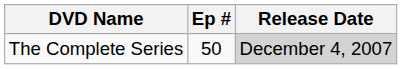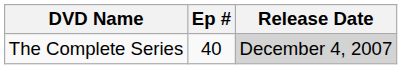The Complete Series | Ep #: 50 -> 40
